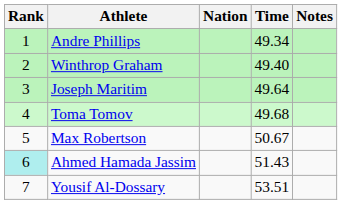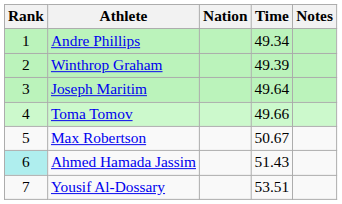Winthrop Graham | Time: 49.40 -> 49.39
Toma Tomov | Time: 49.68 -> 49.66
